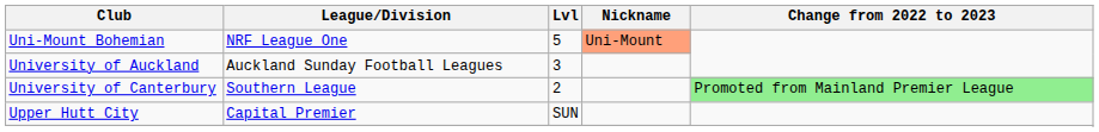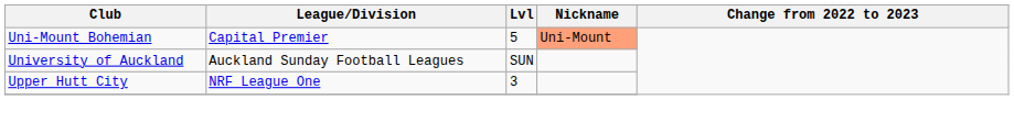Uni-Mount Bohemian | League/Division: NRF League One -> Capital Premier
University of Auckland | Lvl: 3 -> SUN
- row: University of Canterbury | Southern League | 2 | Promoted from Mainland Premier League
Upper Hutt City | League/Division: Capital Premier -> NRF League One
Upper Hutt City | Lvl: SUN -> 3
